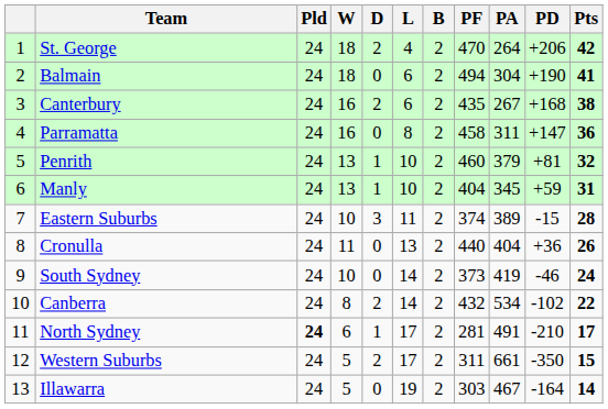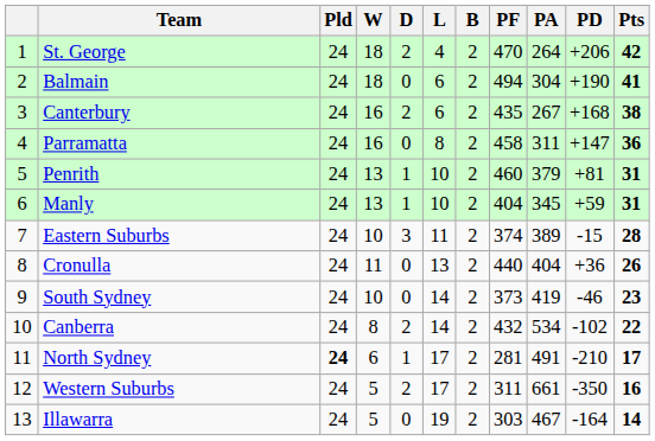Penrith | Pts: 32 -> 31
South Sydney | Pts: 24 -> 23
Western Suburbs | Pts: 15 -> 16
